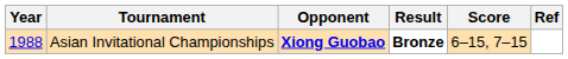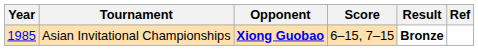columns swapped: Score <-> Result
Asian Invitational Championships | Year: 1988 -> 1985
